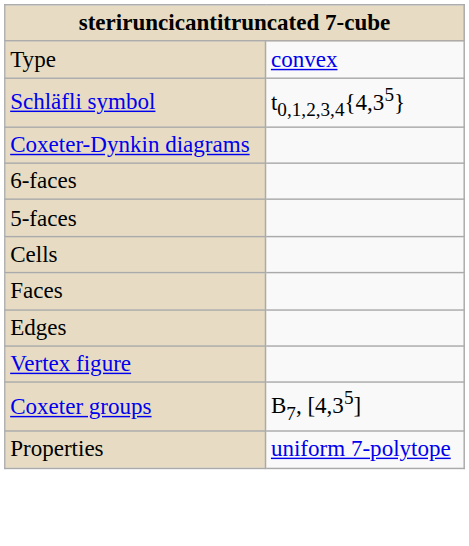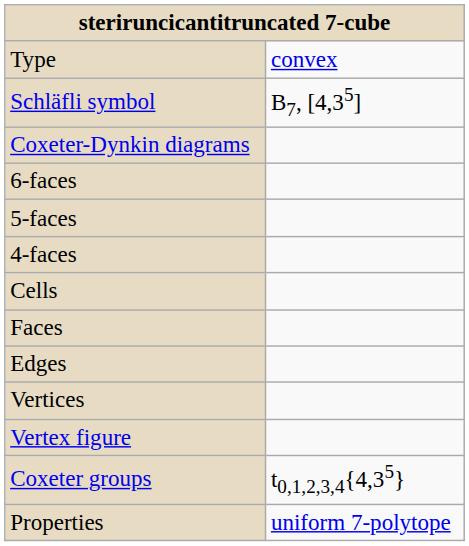Schläfli symbol | column 2: t0,1,2,3,4{4,35} -> B7, [4,35]
+ row: 4-faces
+ row: Vertices
Coxeter groups | column 2: B7, [4,35] -> t0,1,2,3,4{4,35}
